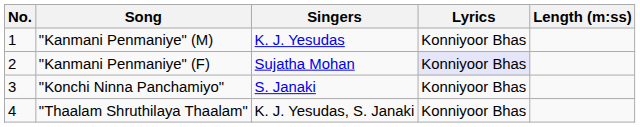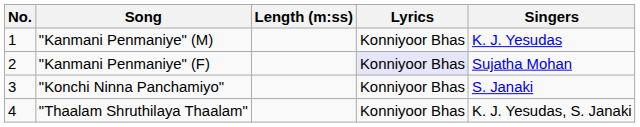columns swapped: Singers <-> Length (m:ss)
